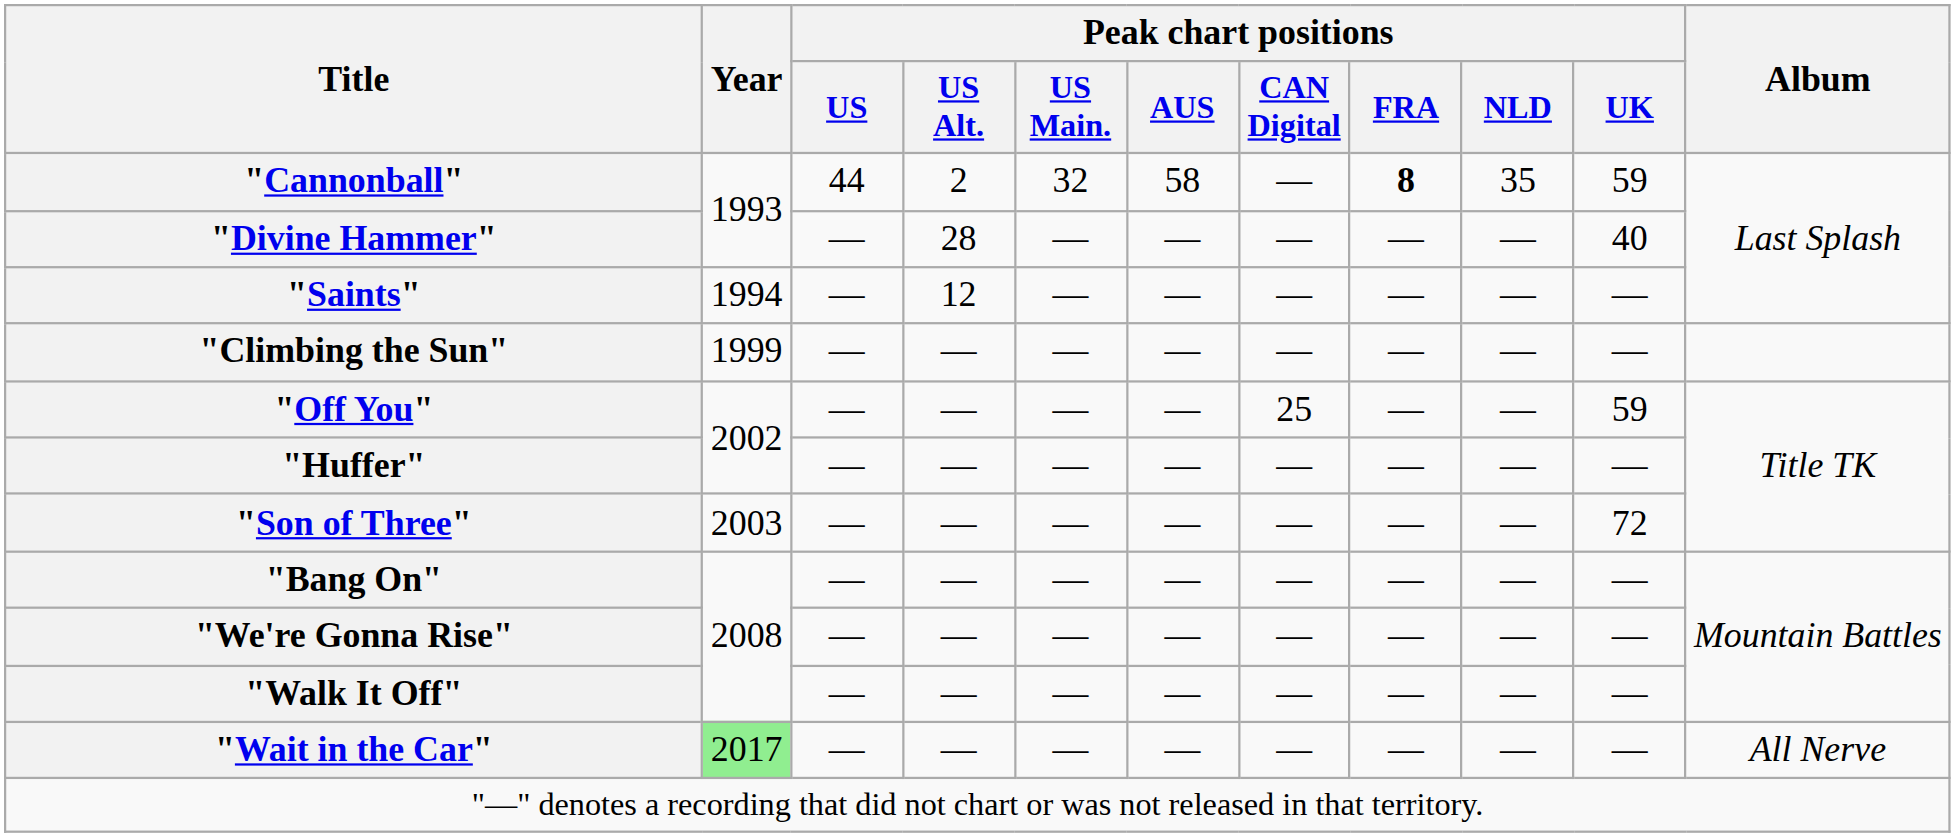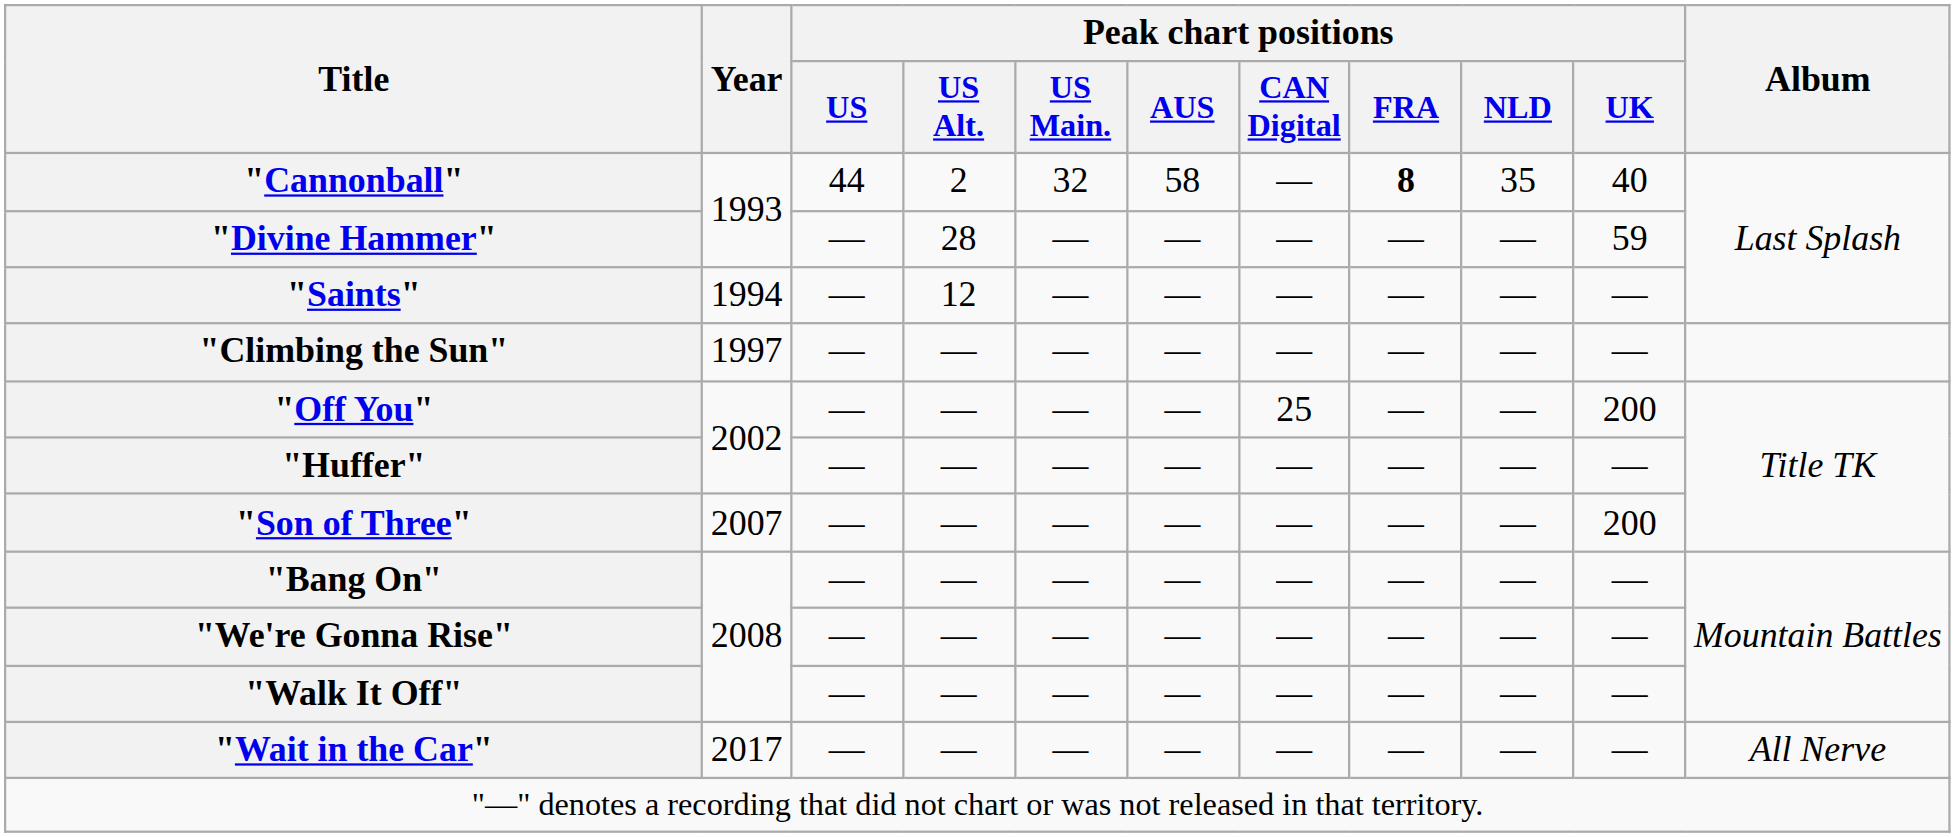"Cannonball" | Peak chart positions / UK: 59 -> 40
"Divine Hammer" | Peak chart positions / UK: 40 -> 59
"Climbing the Sun" | Year: 1999 -> 1997
"Off You" | Peak chart positions / UK: 59 -> 200
"Son of Three" | Year: 2003 -> 2007
"Son of Three" | Peak chart positions / UK: 72 -> 200
"Wait in the Car" | Year: lightgreen background -> no background
